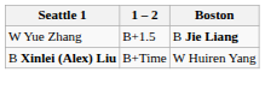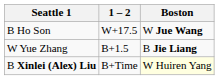+ row: B Ho Son | W+17.5 | W Jue Wang
B Xinlei (Alex) Liu | Boston: no background -> lightyellow background
